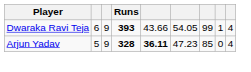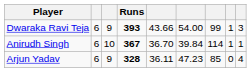Dwaraka Ravi Teja | column 6: 54.05 -> 54.00
Dwaraka Ravi Teja | column 9: 4 -> 3
+ row: Anirudh Singh | 6 | 10 | 367 | 36.70 | 39.84 | 114 | 1 | 1
Arjun Yadav | column 2: 5 -> 6
Arjun Yadav | column 5: bold -> normal
